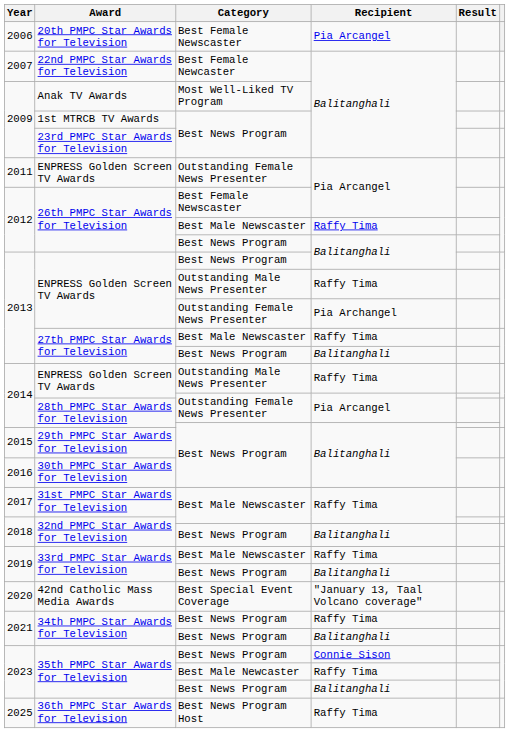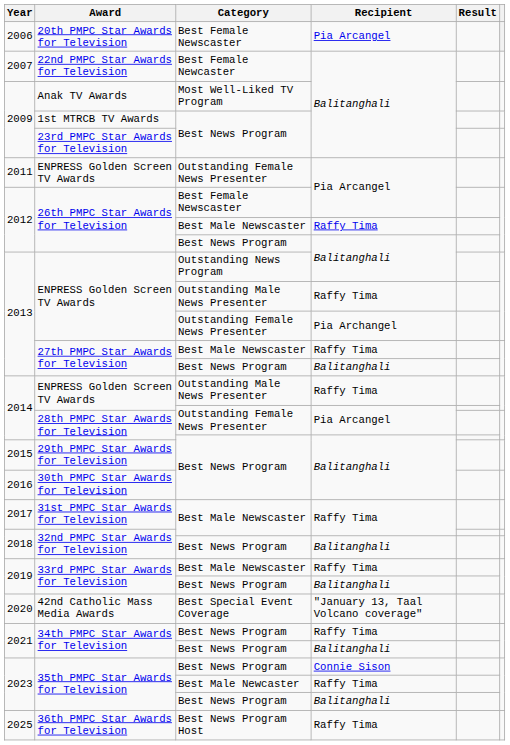ENPRESS Golden Screen TV Awards / Balitanghali | Category: Best News Program -> Outstanding News Program
